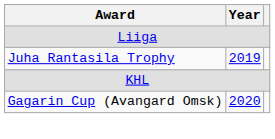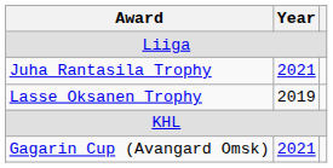Juha Rantasila Trophy | Year: 2019 -> 2021
+ row: Lasse Oksanen Trophy | 2019
Gagarin Cup (Avangard Omsk) | Year: 2020 -> 2021
